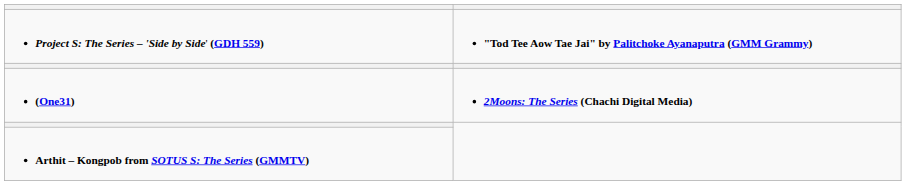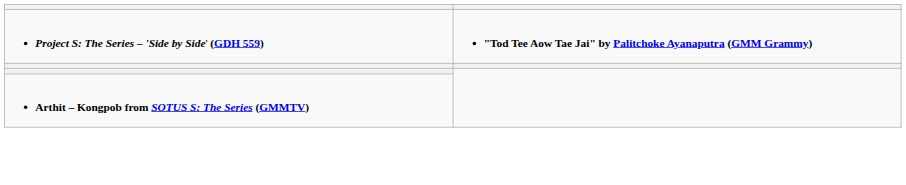- row: (One31) | 2Moons: The Series (Chachi Digital Media)
